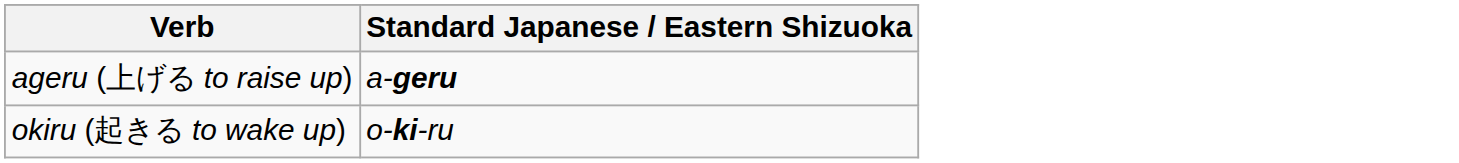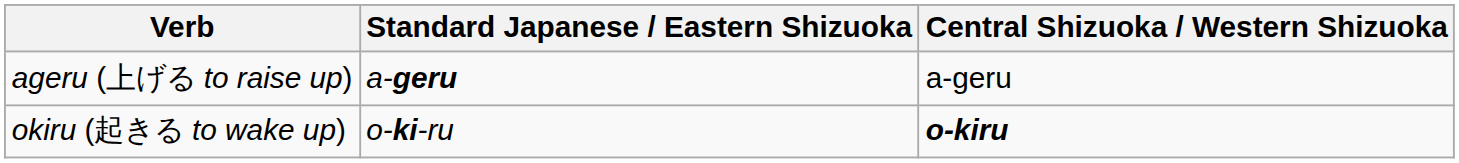+ column: Central Shizuoka / Western Shizuoka | a-geru | o-kiru
